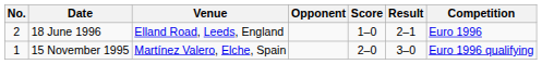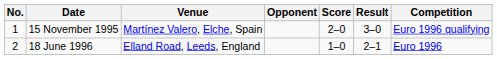rows swapped: 15 November 1995 <-> 18 June 1996
